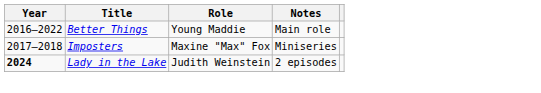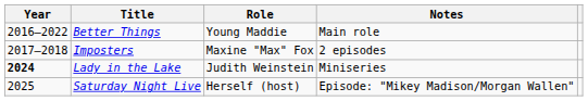Imposters | Notes: Miniseries -> 2 episodes
Lady in the Lake | Notes: 2 episodes -> Miniseries
+ row: 2025 | Saturday Night Live | Herself (host) | Episode: "Mikey Madison/Morgan Wallen"
